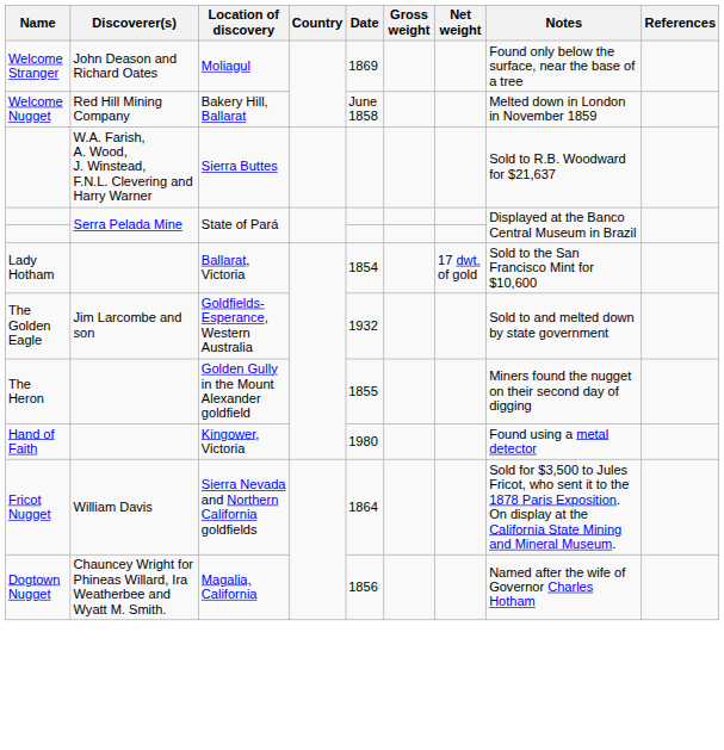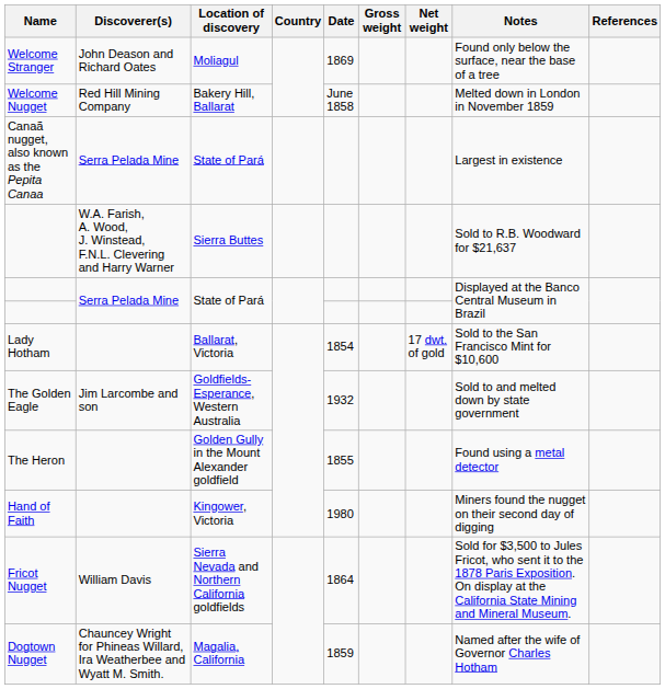+ row: Canaã nugget, also known as the Pepita Canaa | Serra Pelada Mine | State of Pará | Largest in existence
The Heron | Notes: Miners found the nugget on their second day of digging -> Found using a metal detector
Hand of Faith | Notes: Found using a metal detector -> Miners found the nugget on their second day of digging
Dogtown Nugget | Date: 1856 -> 1859
